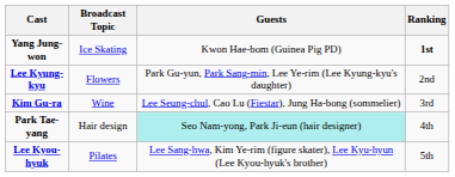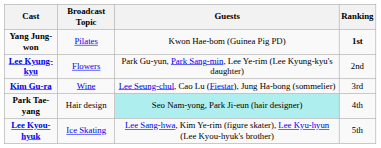Yang Jung-won | Broadcast Topic: Ice Skating -> Pilates
Lee Kyou-hyuk | Broadcast Topic: Pilates -> Ice Skating
